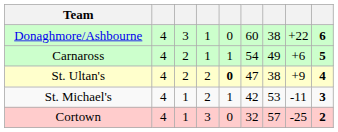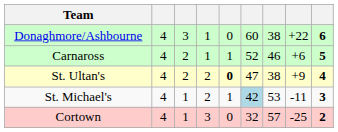Carnaross | column 6: 54 -> 52
Carnaross | column 7: 49 -> 46
St. Michael's | column 6: no background -> lightblue background
